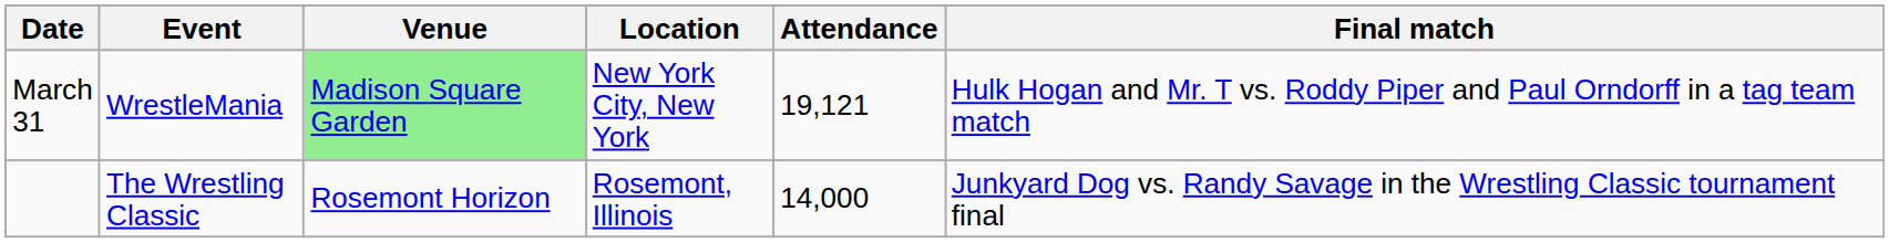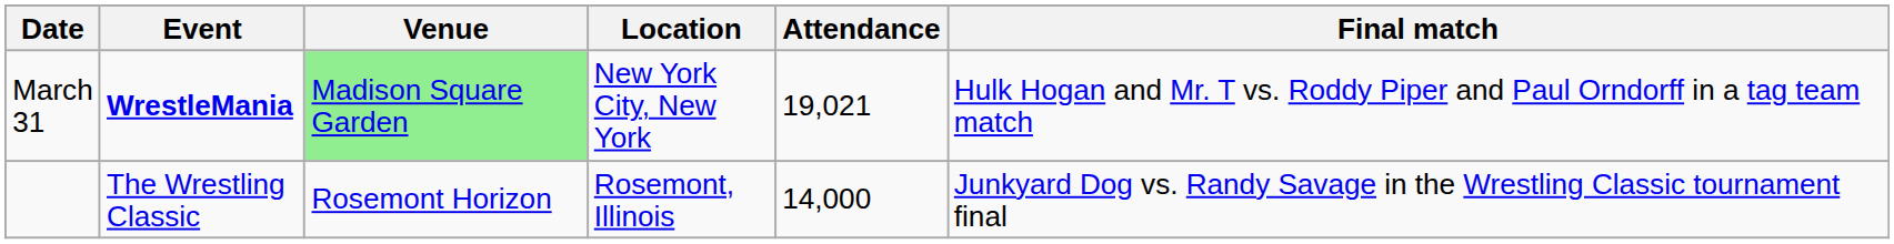March 31 | Event: normal -> bold
March 31 | Attendance: 19,121 -> 19,021
